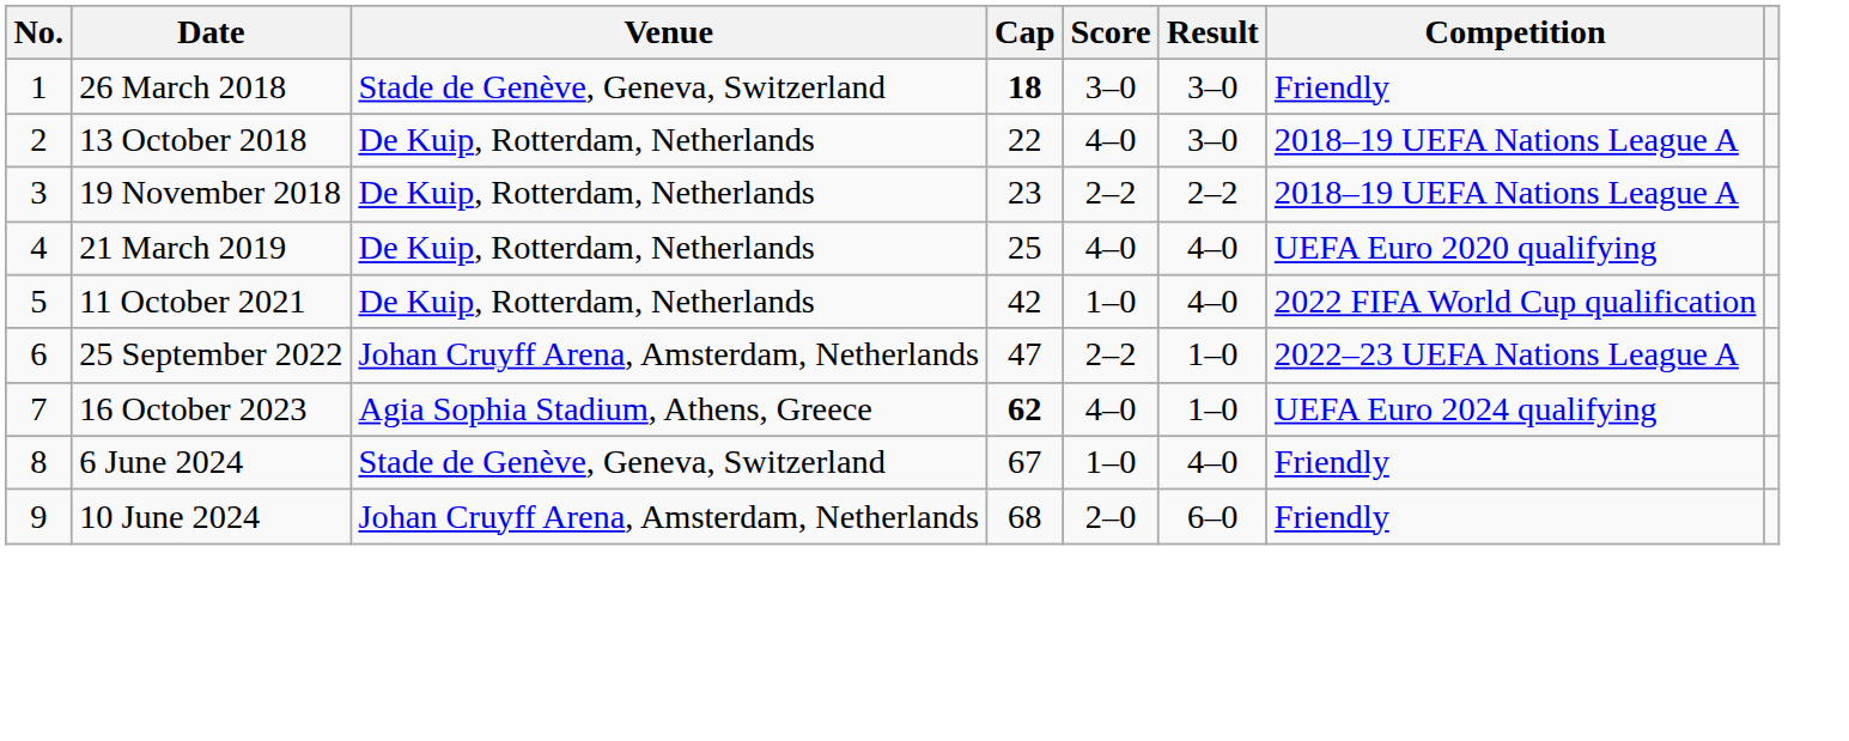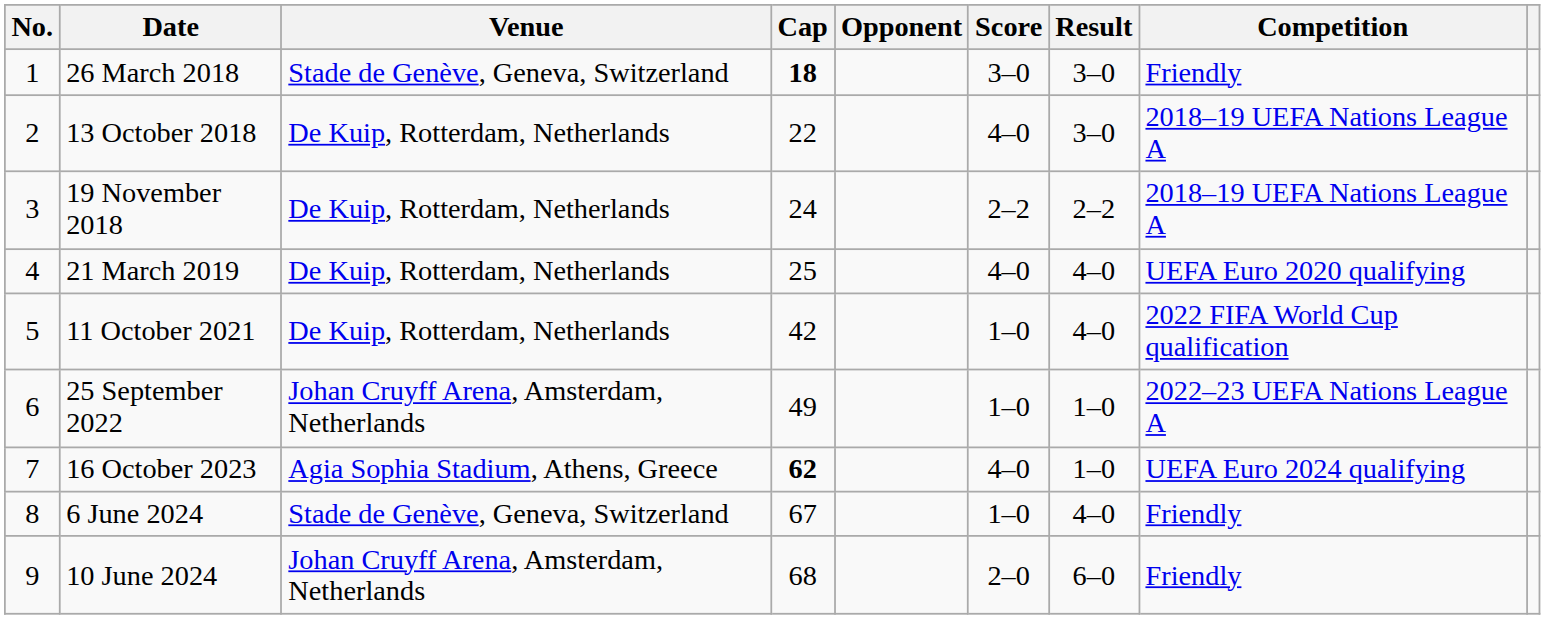+ column: Opponent
19 November 2018 | Cap: 23 -> 24
25 September 2022 | Cap: 47 -> 49
25 September 2022 | Score: 2–2 -> 1–0
